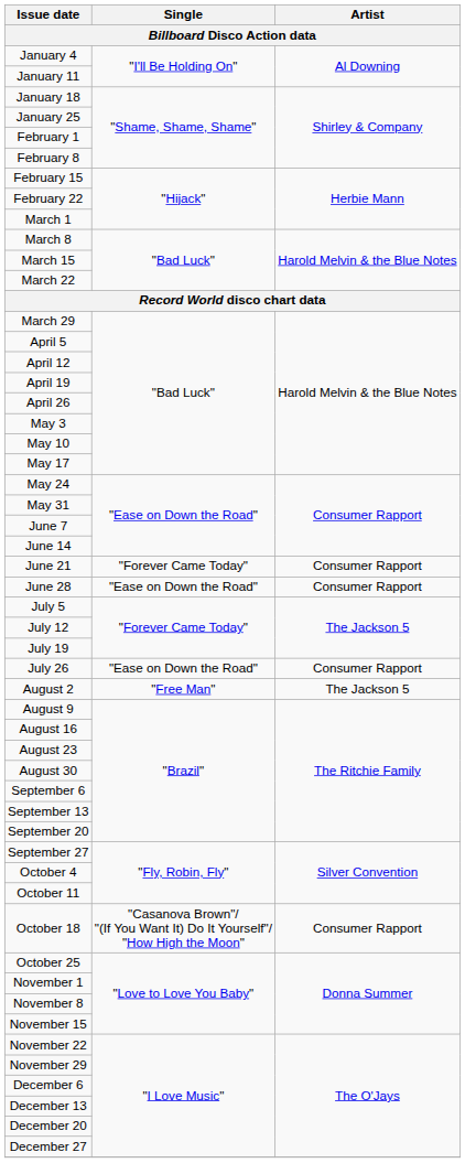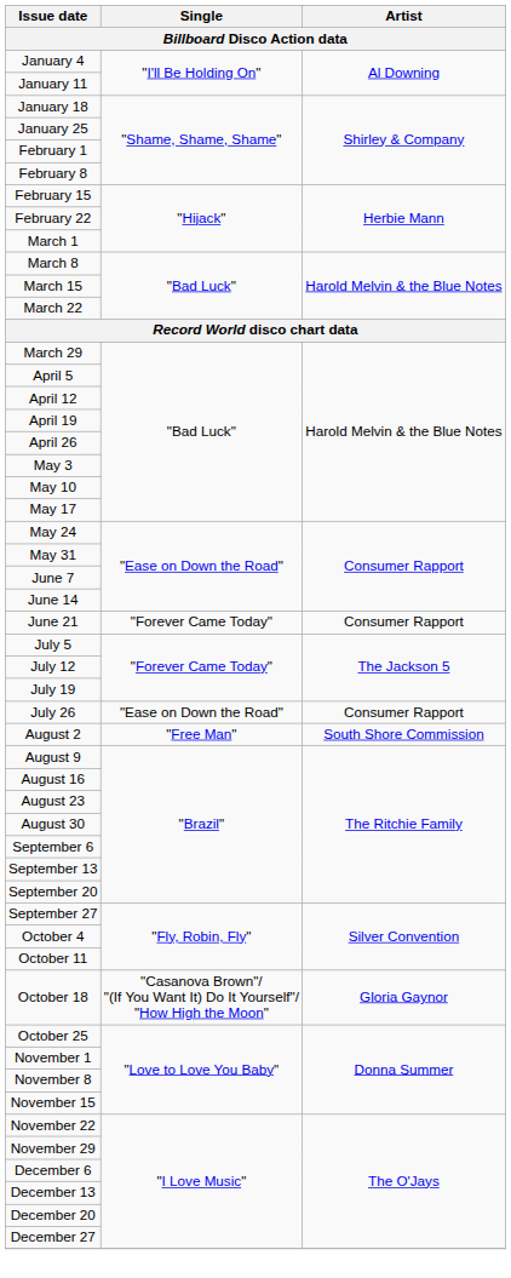- row: June 28 | "Ease on Down the Road" | Consumer Rapport
August 2 | Artist: The Jackson 5 -> South Shore Commission
October 18 | Artist: Consumer Rapport -> Gloria Gaynor
